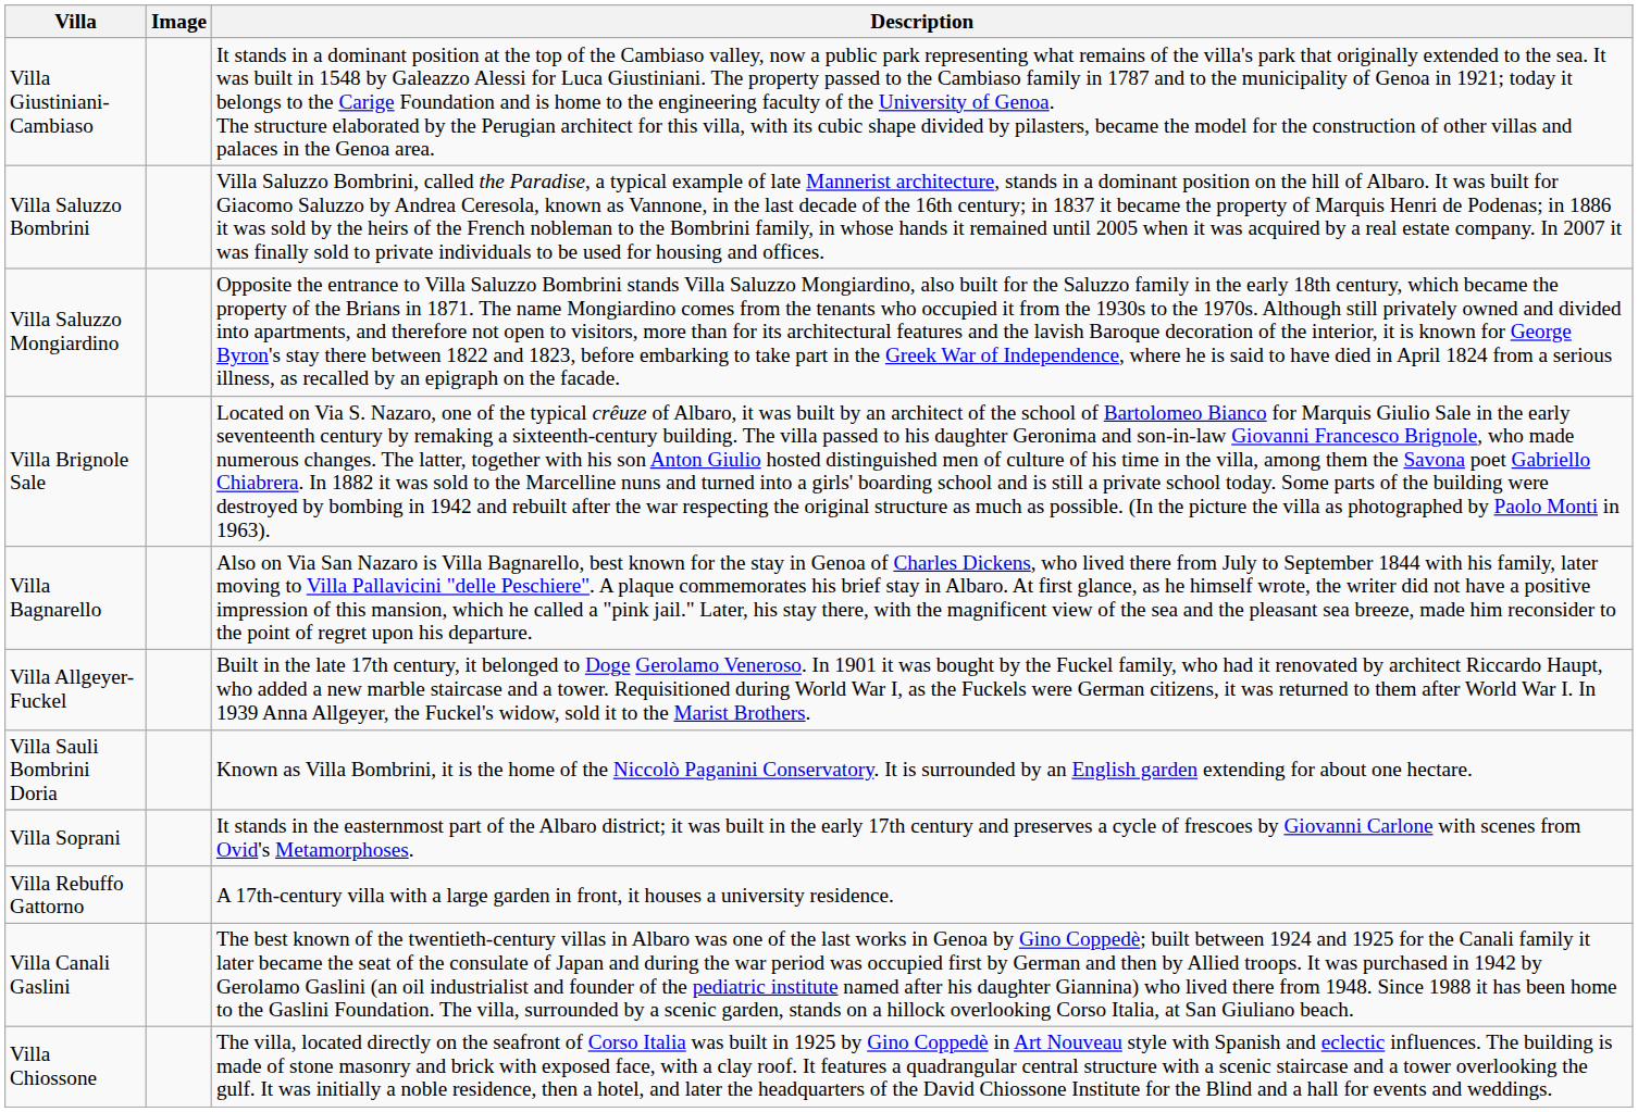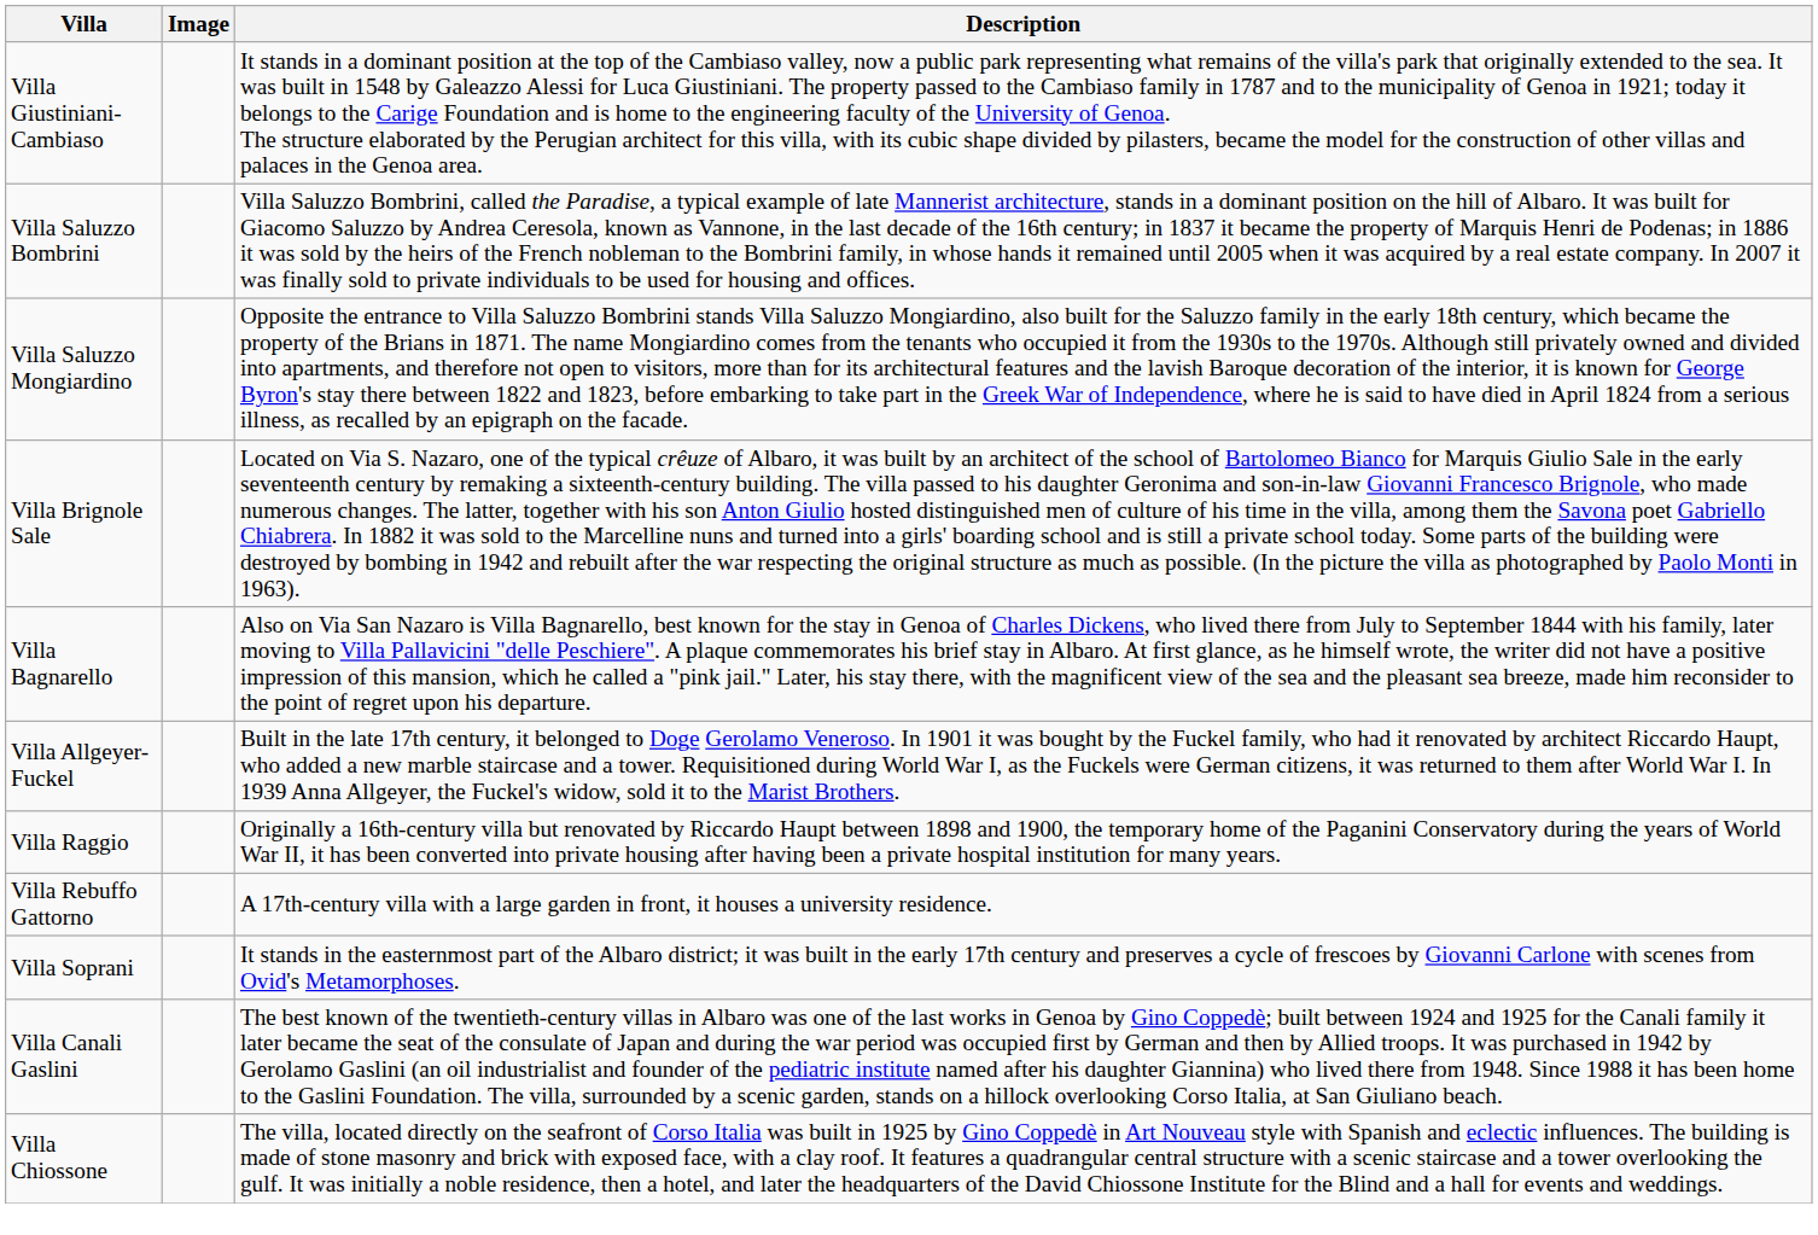- row: Villa Sauli Bombrini Doria | Known as Villa Bombrini, it is the home of the Niccolò Paganini Conservatory. It is surrounded by an English garden extending for about one hectare.
+ row: Villa Raggio | Originally a 16th-century villa but renovated by Riccardo Haupt between 1898 and 1900, the temporary home of the Paganini Conservatory during the years of World War II, it has been converted into private housing after having been a private hospital institution for many years.
rows swapped: Villa Rebuffo Gattorno <-> Villa Soprani
